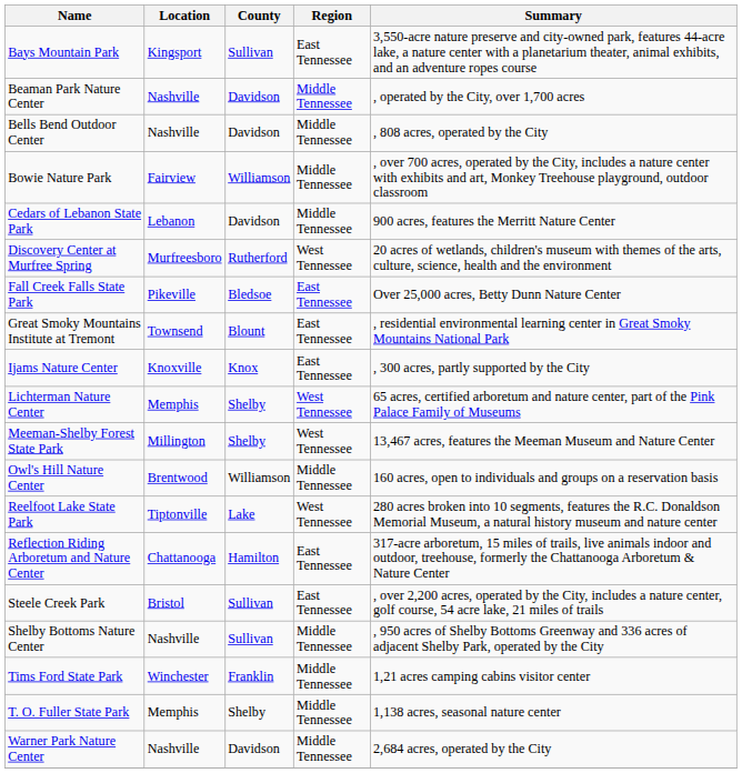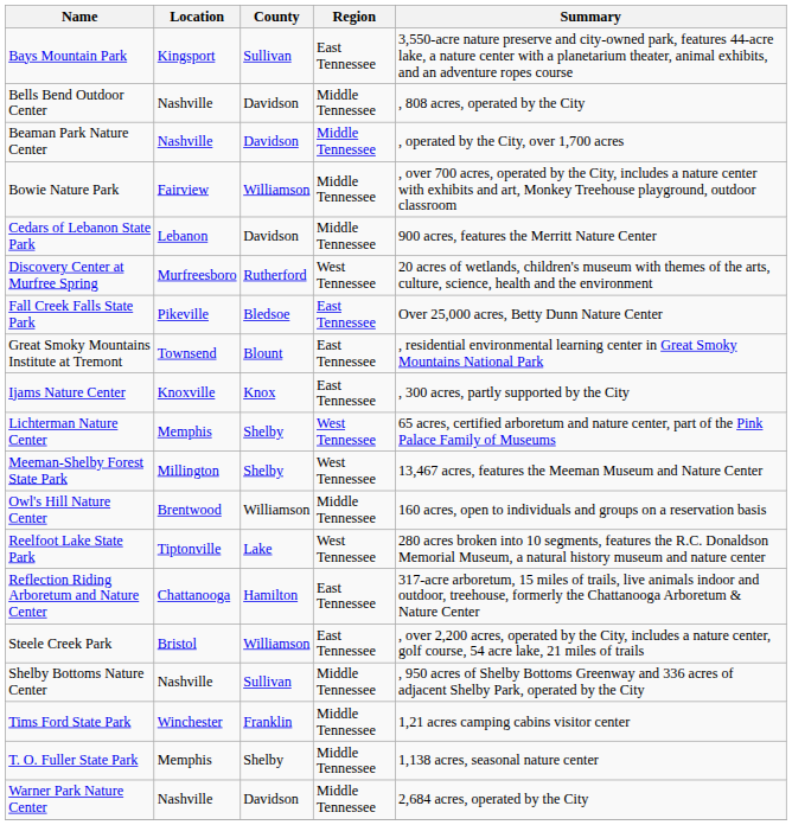rows swapped: Beaman Park Nature Center <-> Bells Bend Outdoor Center
Steele Creek Park | County: Sullivan -> Williamson
